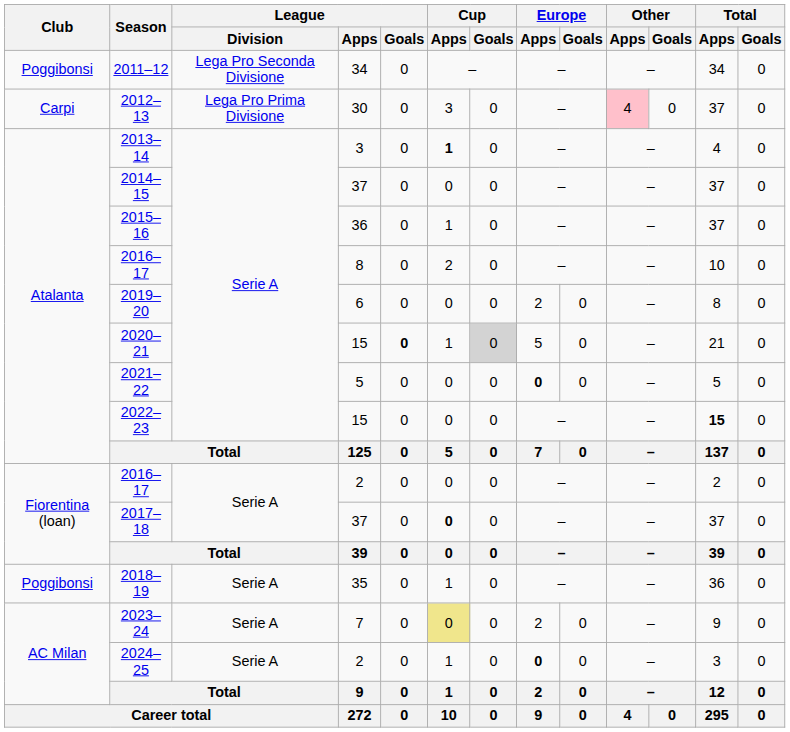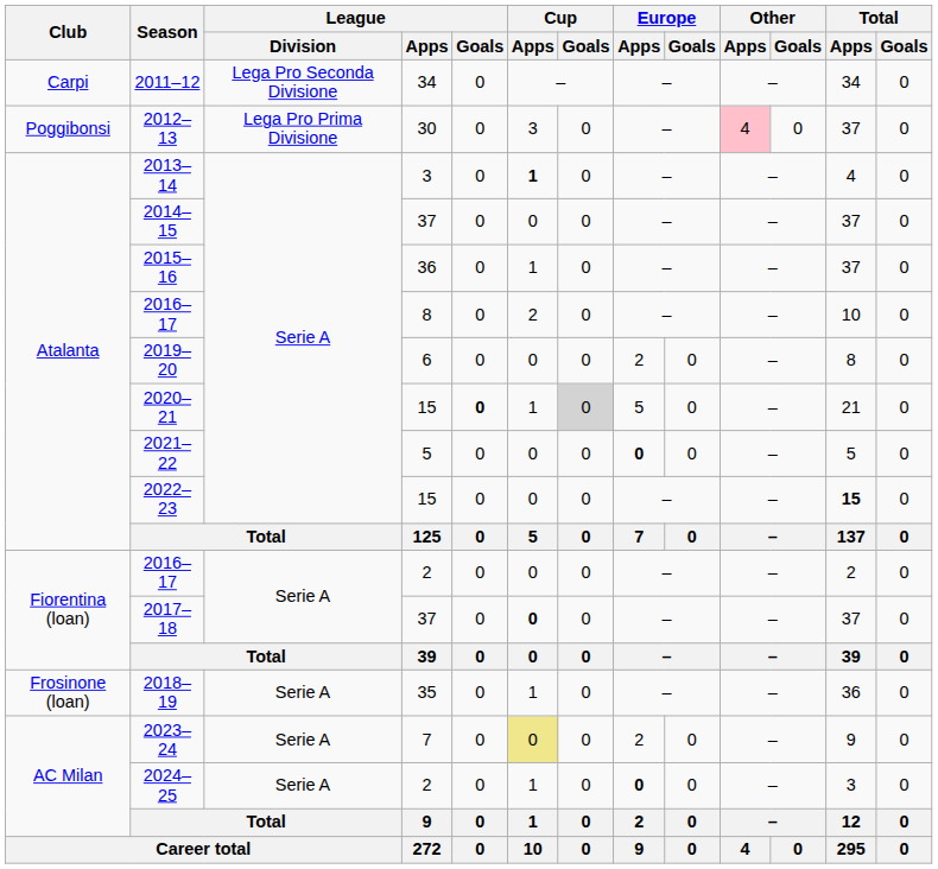2011–12 | Club: Poggibonsi -> Carpi
2012–13 | Club: Carpi -> Poggibonsi
2018–19 | Club: Poggibonsi -> Frosinone (loan)
